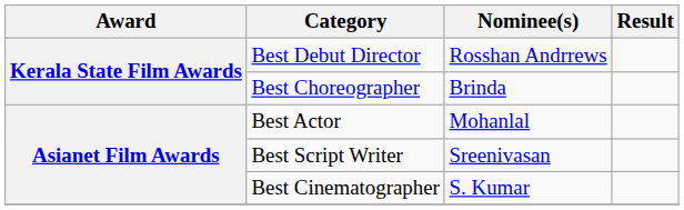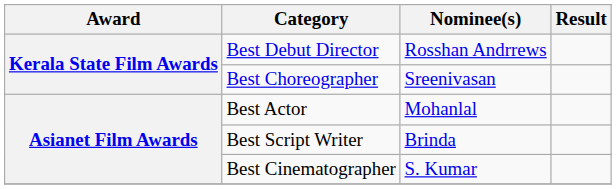Best Choreographer | Nominee(s): Brinda -> Sreenivasan
Best Script Writer | Nominee(s): Sreenivasan -> Brinda
